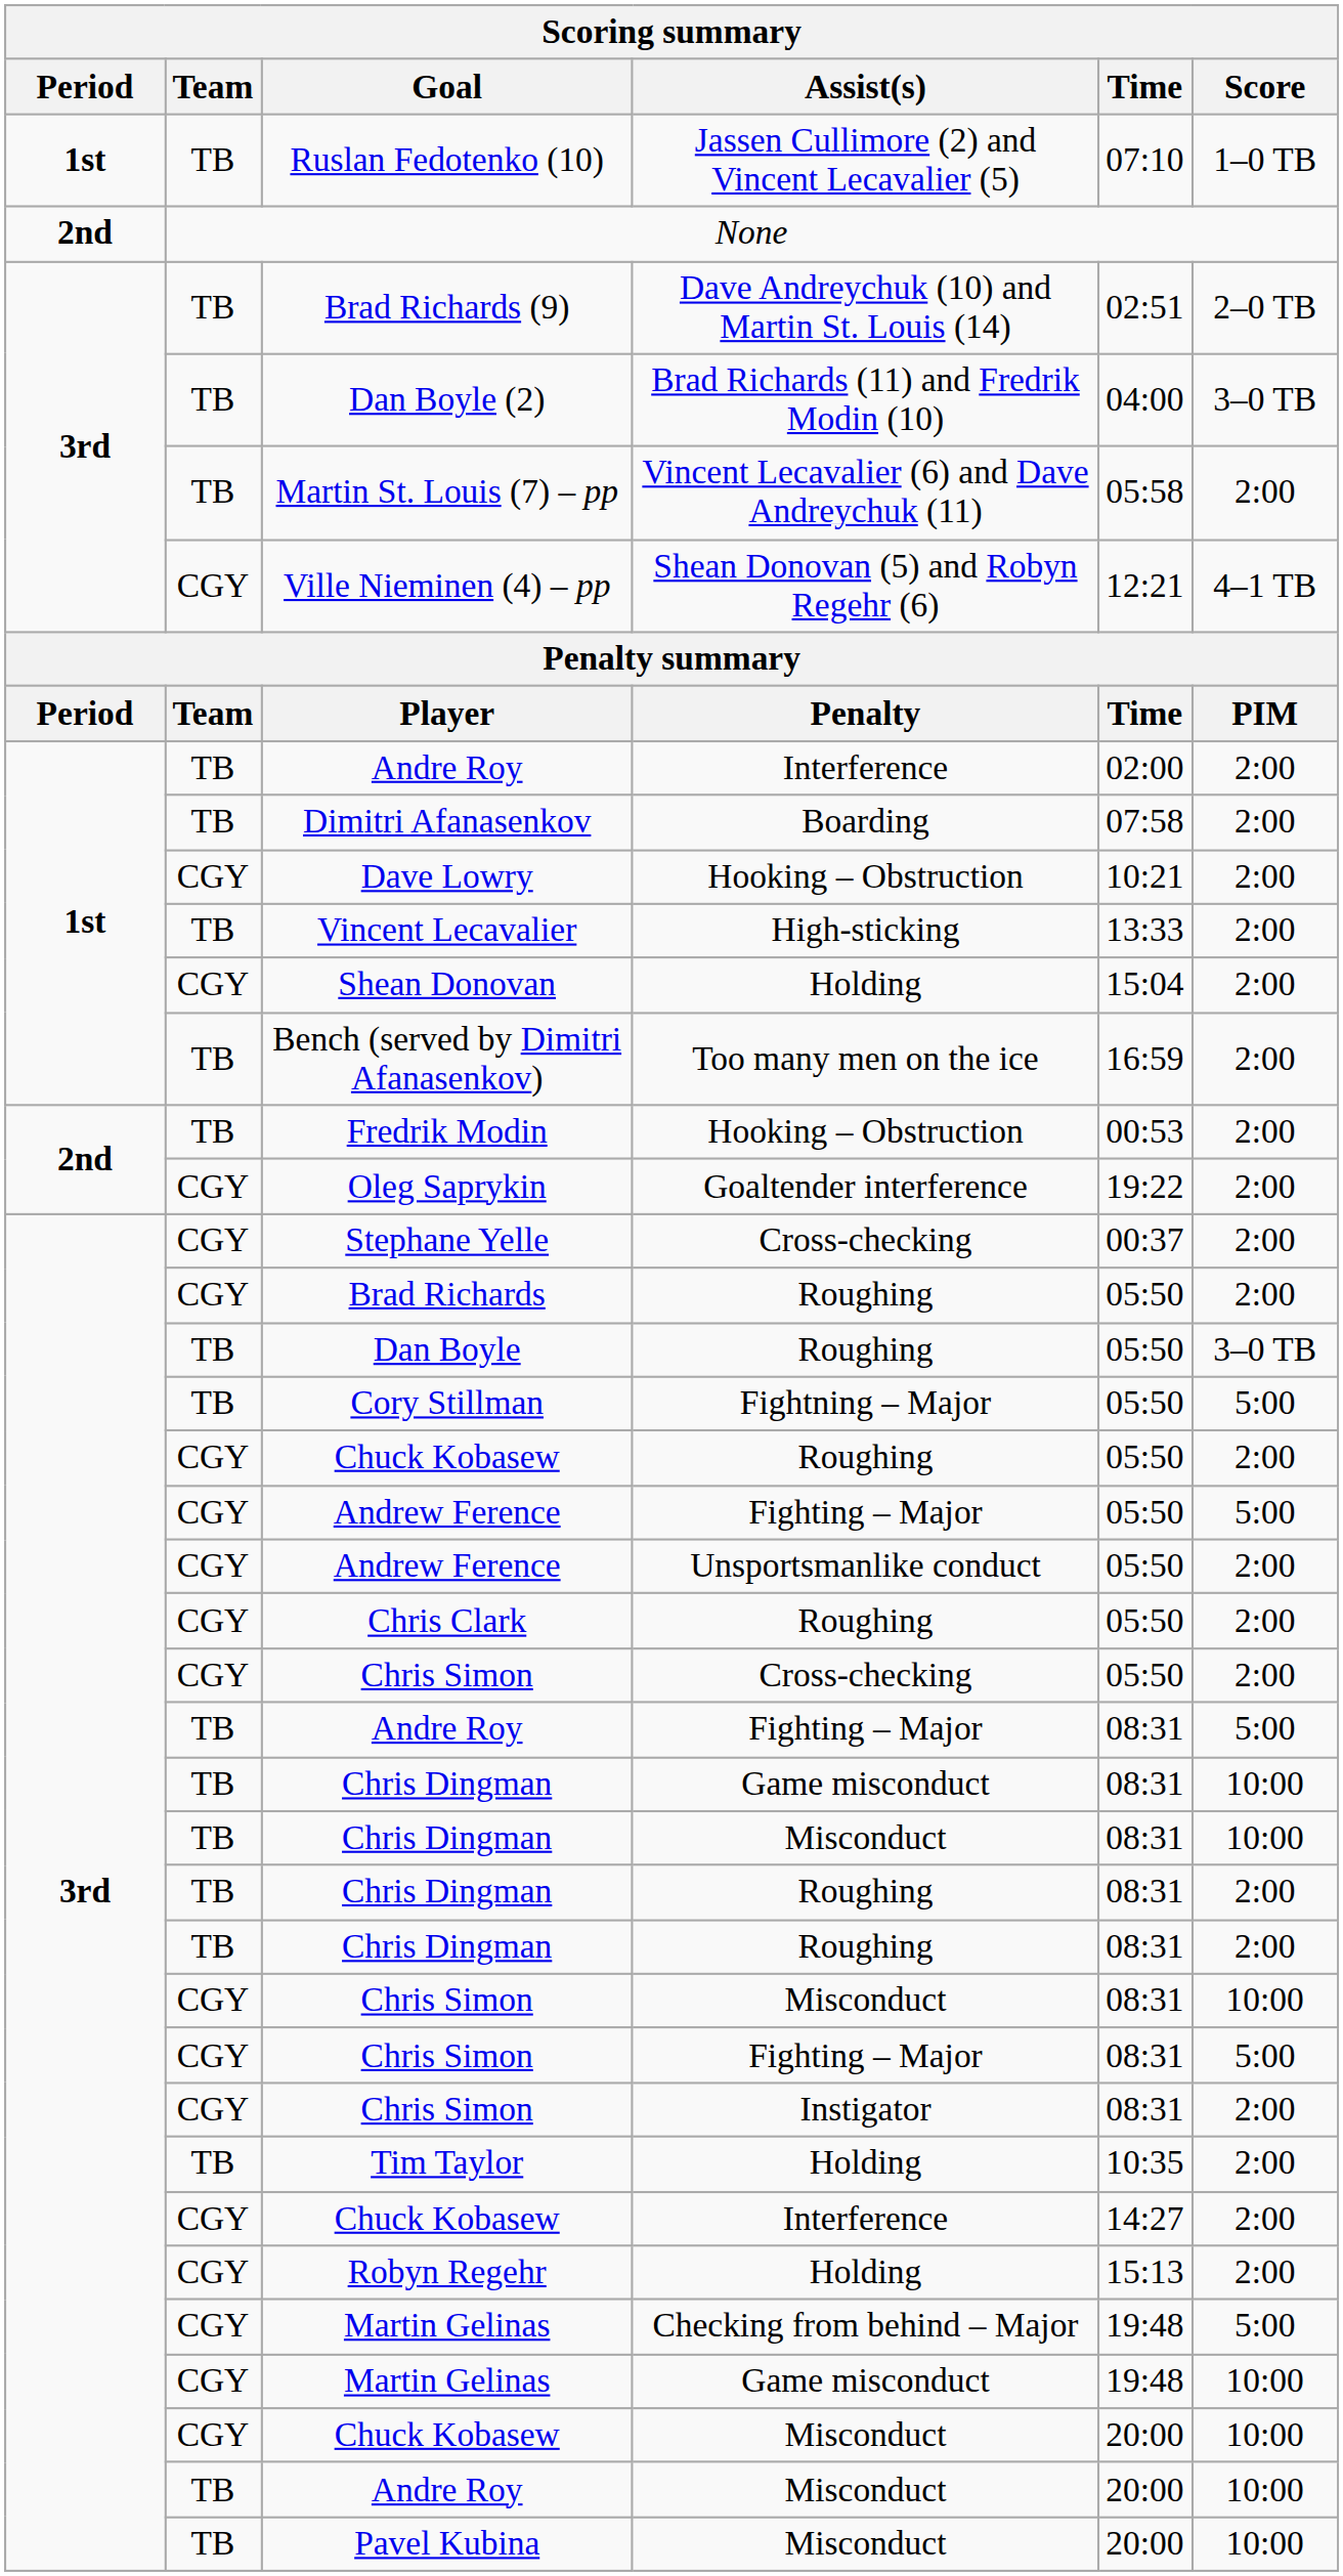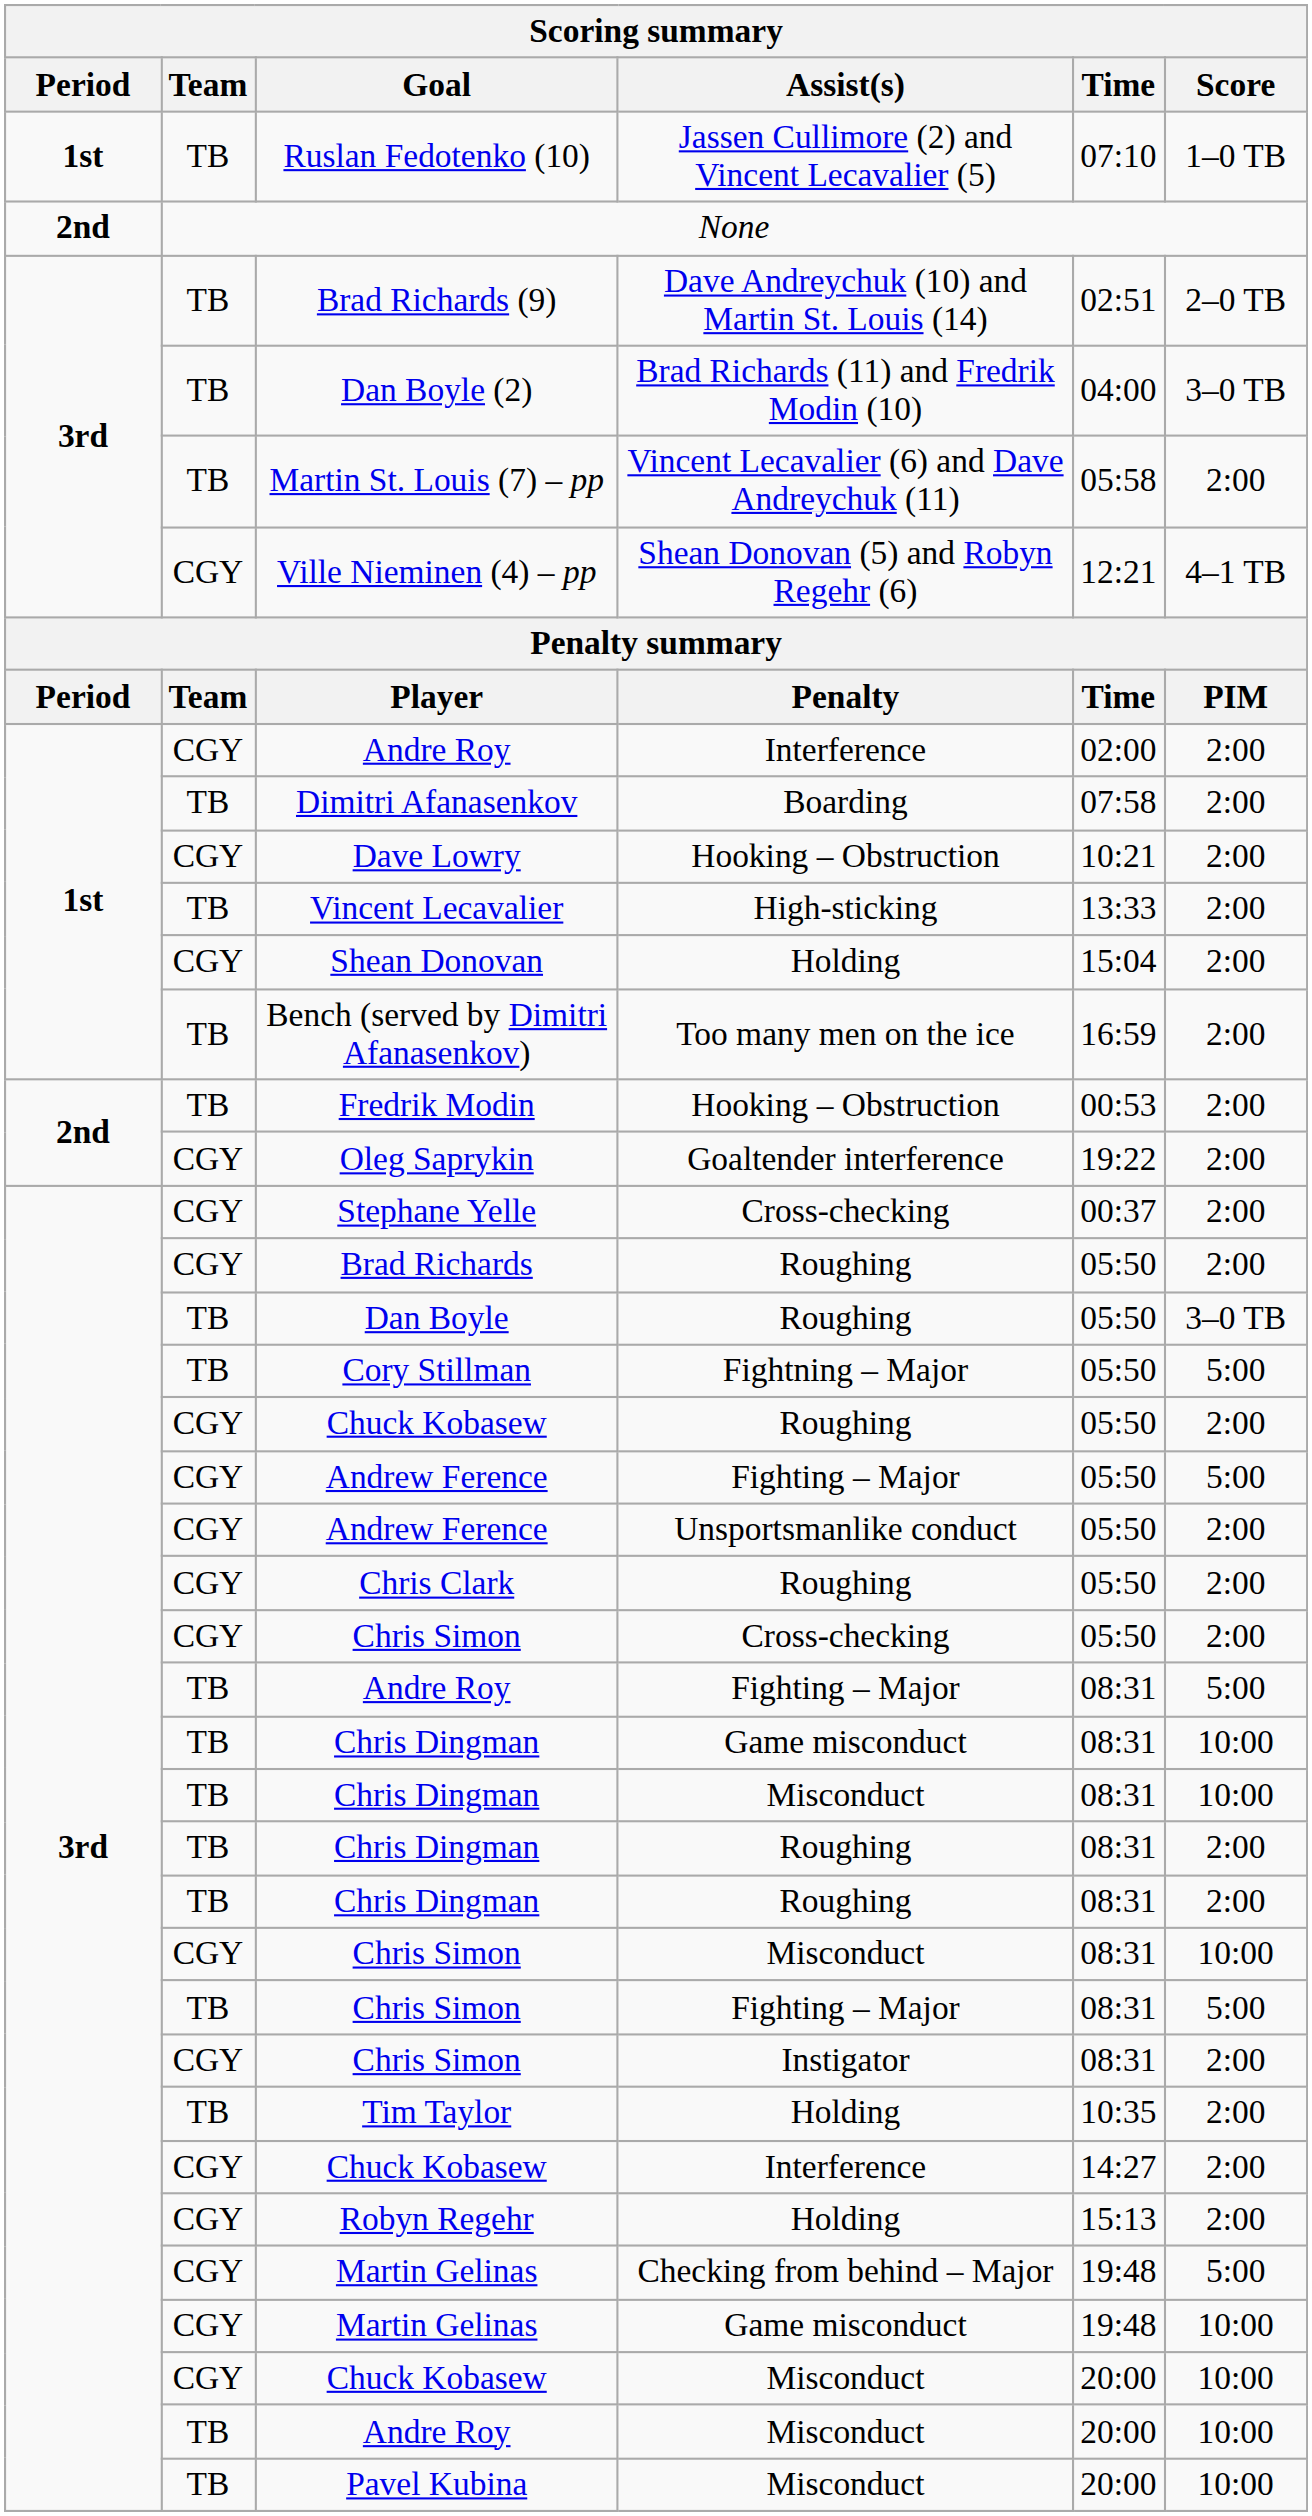Andre Roy / Interference | Team: TB -> CGY
Chris Simon / Fighting – Major | Team: CGY -> TB
